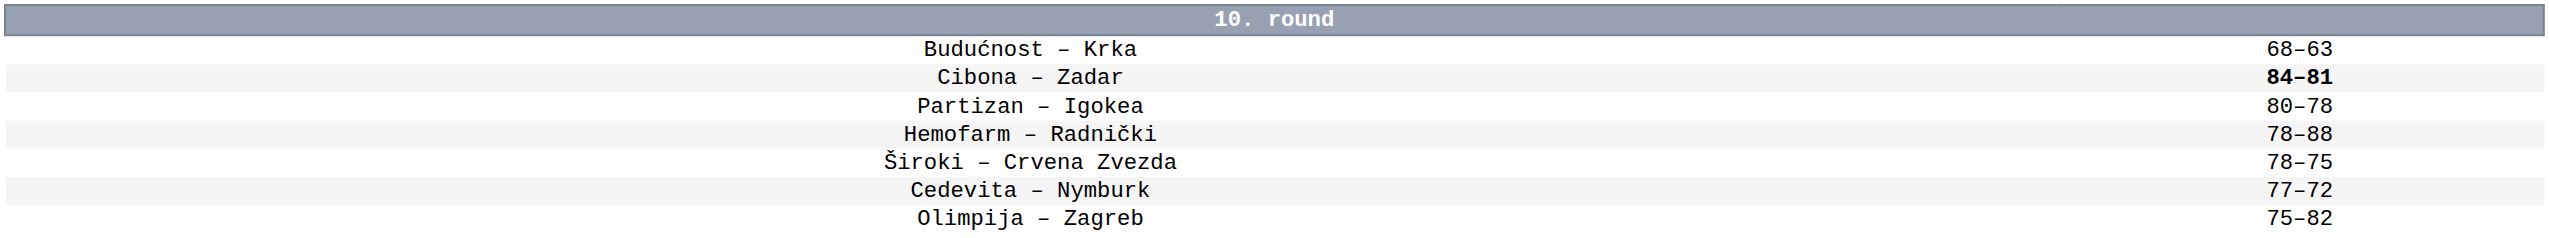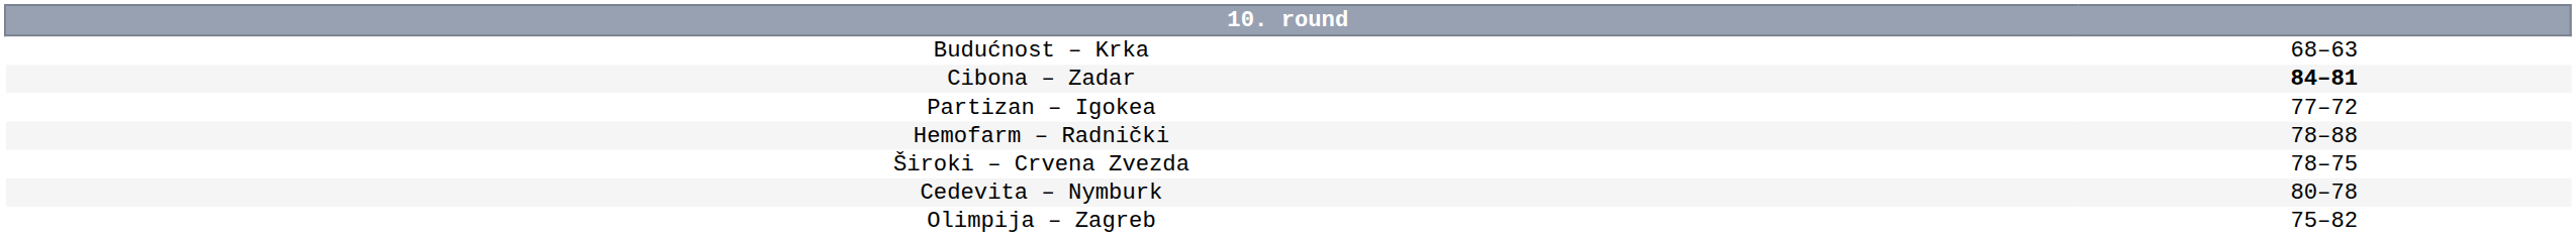Partizan – Igokea | column 2: 80–78 -> 77–72
Cedevita – Nymburk | column 2: 77–72 -> 80–78
